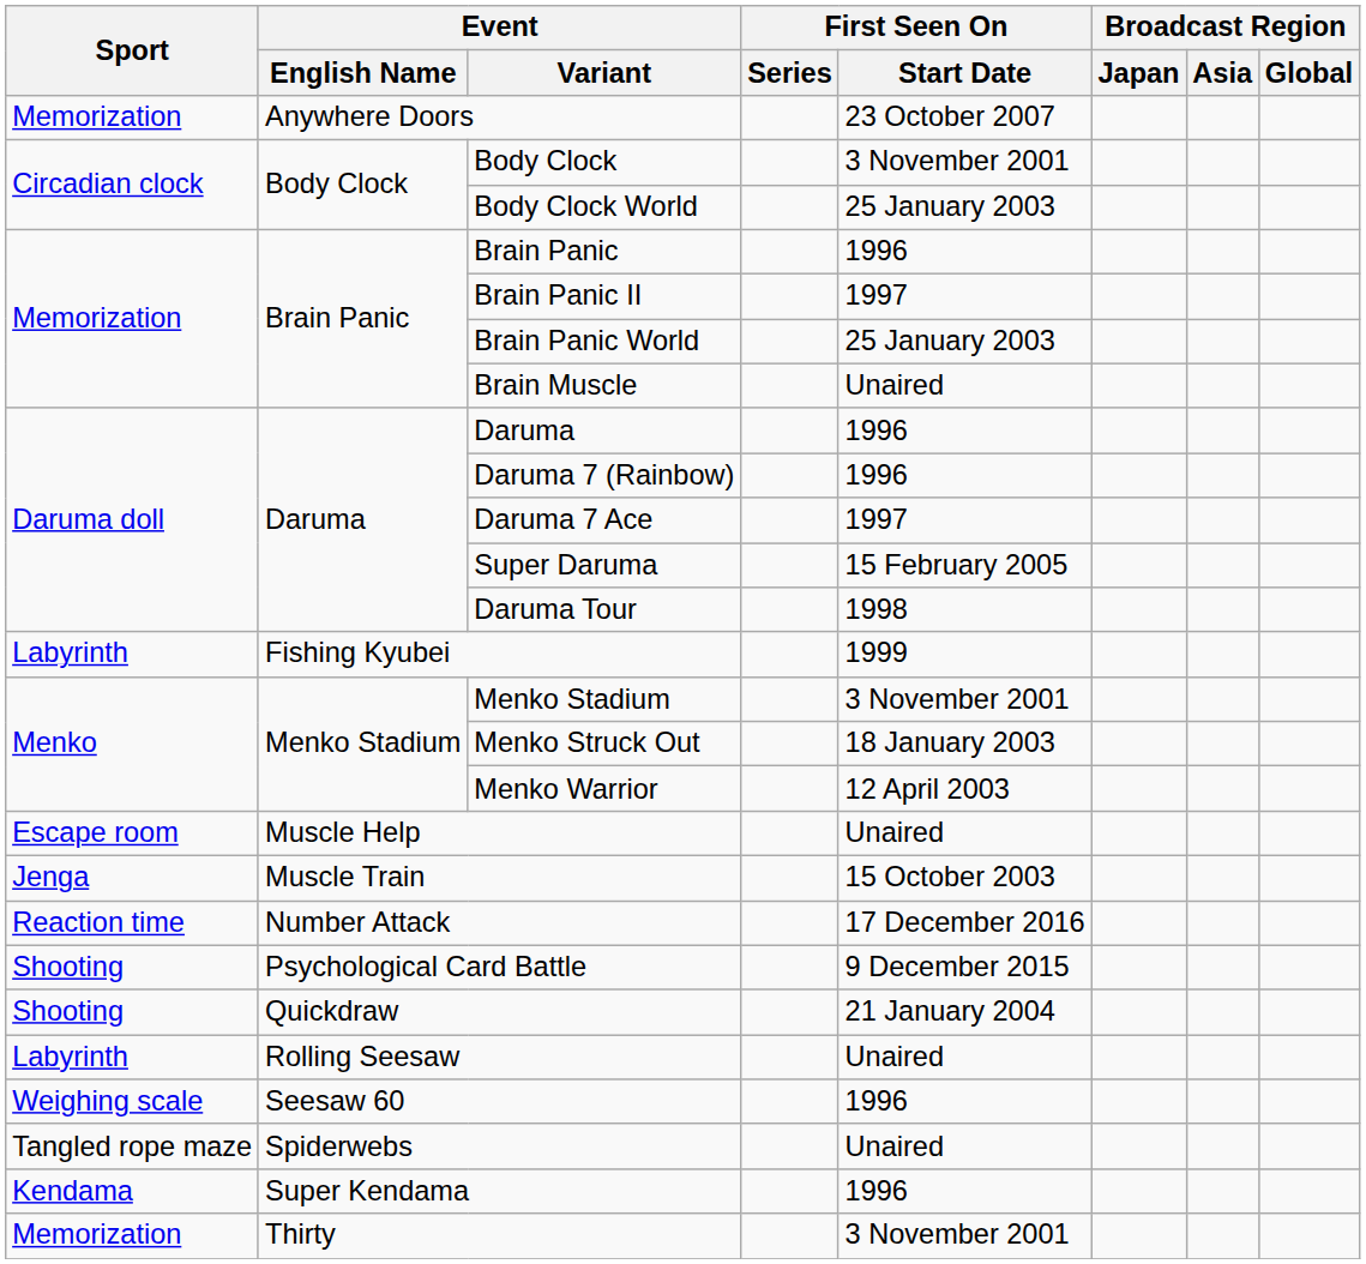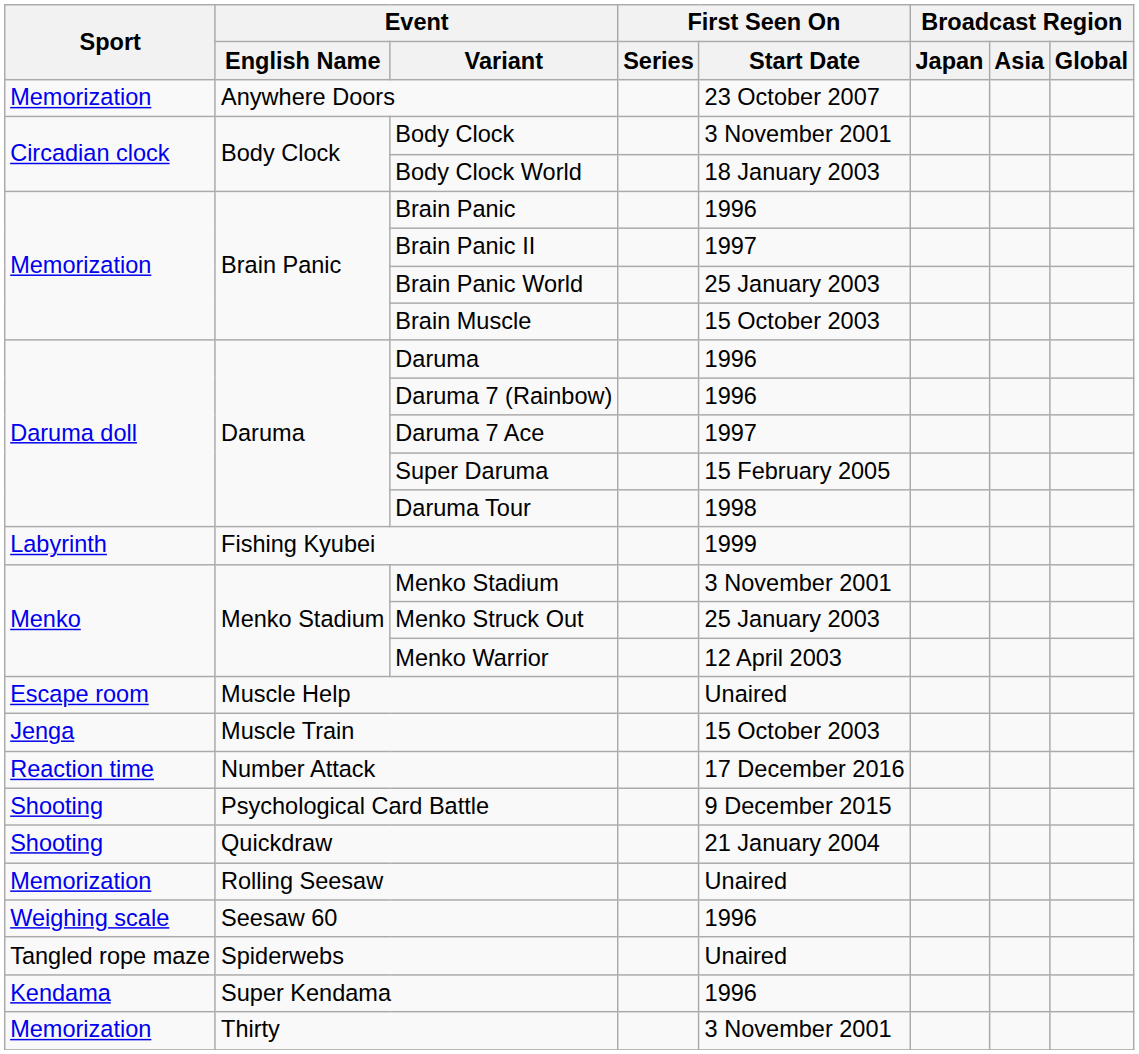Body Clock World | First Seen On / Start Date: 25 January 2003 -> 18 January 2003
Brain Muscle | First Seen On / Start Date: Unaired -> 15 October 2003
Menko Struck Out | First Seen On / Start Date: 18 January 2003 -> 25 January 2003
Rolling Seesaw | Sport: Labyrinth -> Memorization
